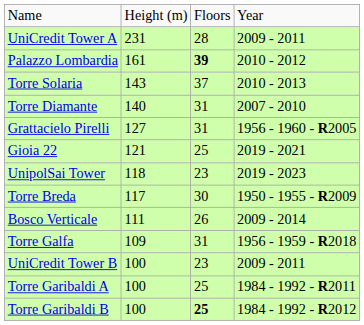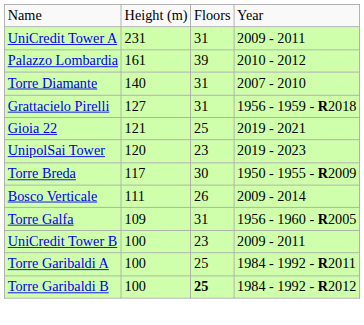UniCredit Tower A | column 3: 28 -> 31
Palazzo Lombardia | column 3: bold -> normal
- row: Torre Solaria | 143 | 37 | 2010 - 2013
Grattacielo Pirelli | column 4: 1956 - 1960 - R2005 -> 1956 - 1959 - R2018
UnipolSai Tower | column 2: 118 -> 120
Torre Galfa | column 4: 1956 - 1959 - R2018 -> 1956 - 1960 - R2005
